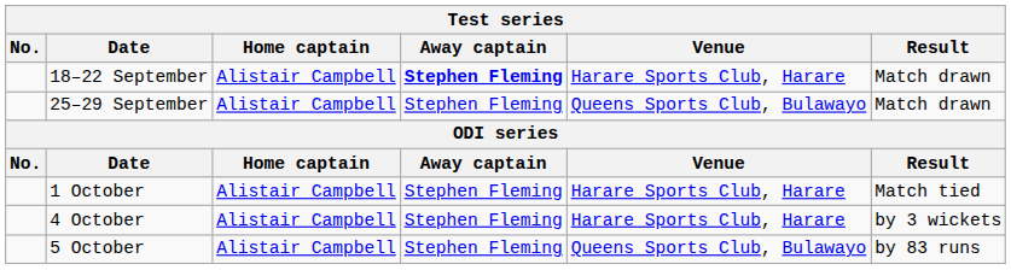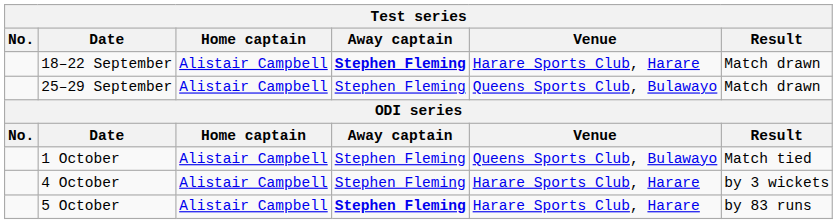1 October | Venue: Harare Sports Club, Harare -> Queens Sports Club, Bulawayo
5 October | Away captain: normal -> bold
5 October | Venue: Queens Sports Club, Bulawayo -> Harare Sports Club, Harare
